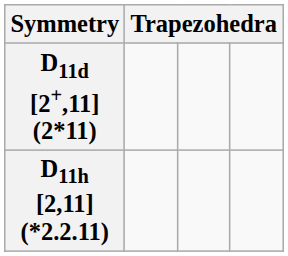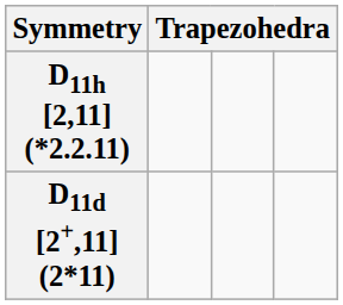rows swapped: D11h [2,11] (*2.2.11) <-> D11d [2+,11] (2*11)
